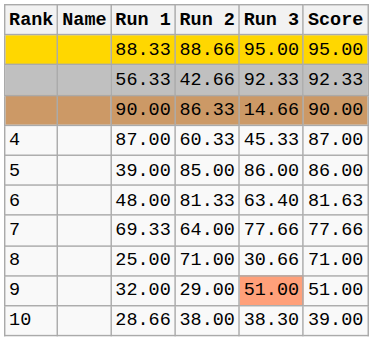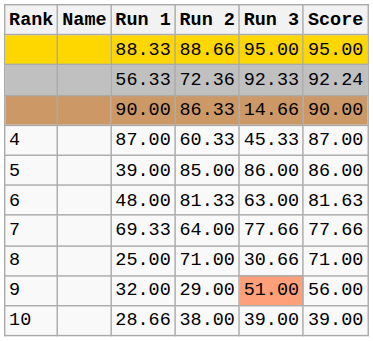56.33 | Run 2: 42.66 -> 72.36
56.33 | Score: 92.33 -> 92.24
48.00 | Run 3: 63.40 -> 63.00
32.00 | Score: 51.00 -> 56.00
28.66 | Run 3: 38.30 -> 39.00
